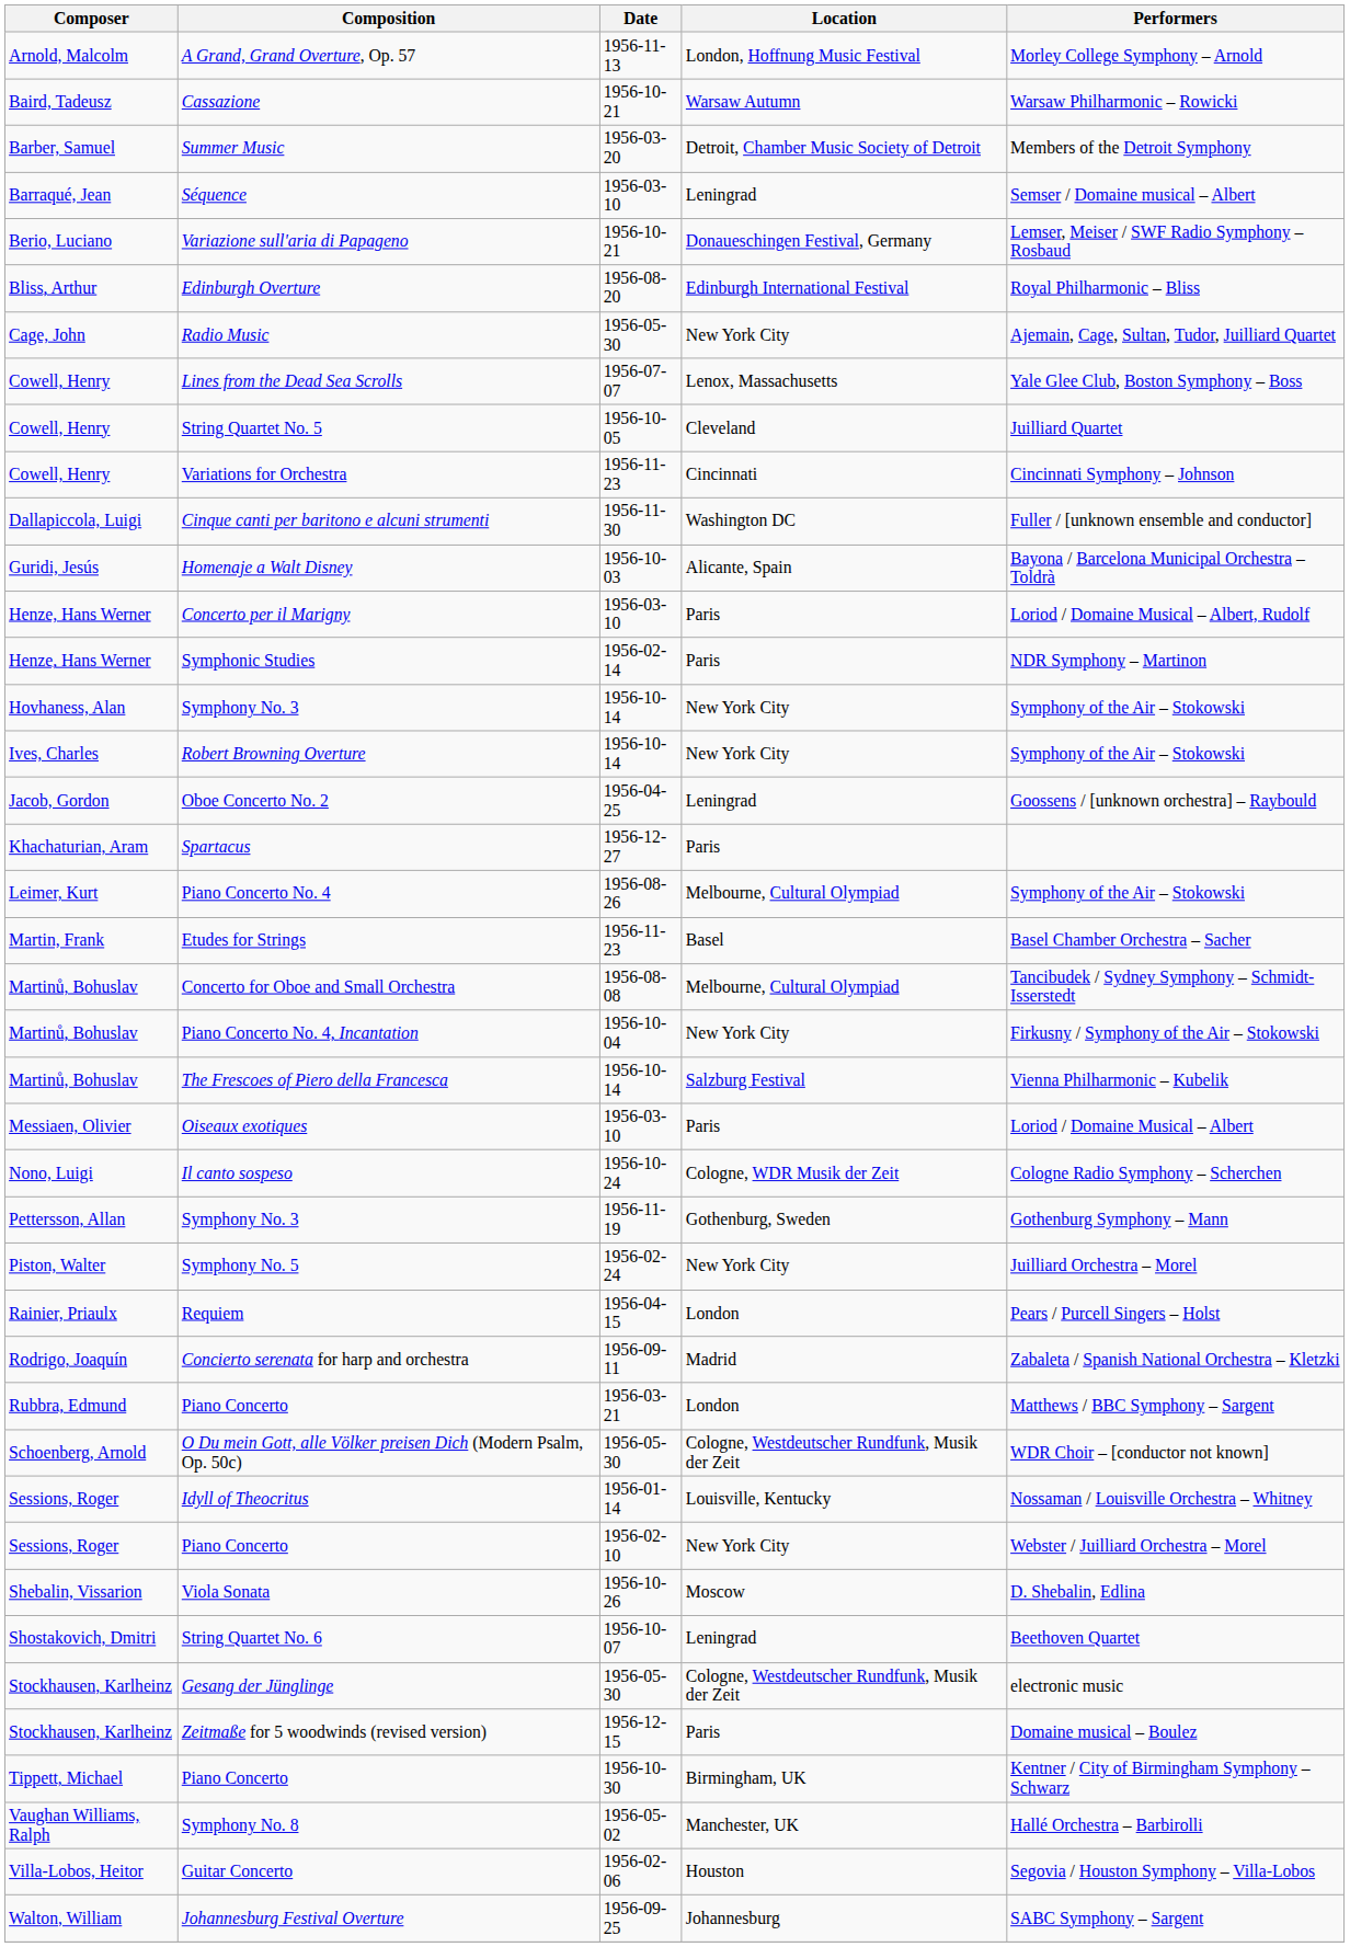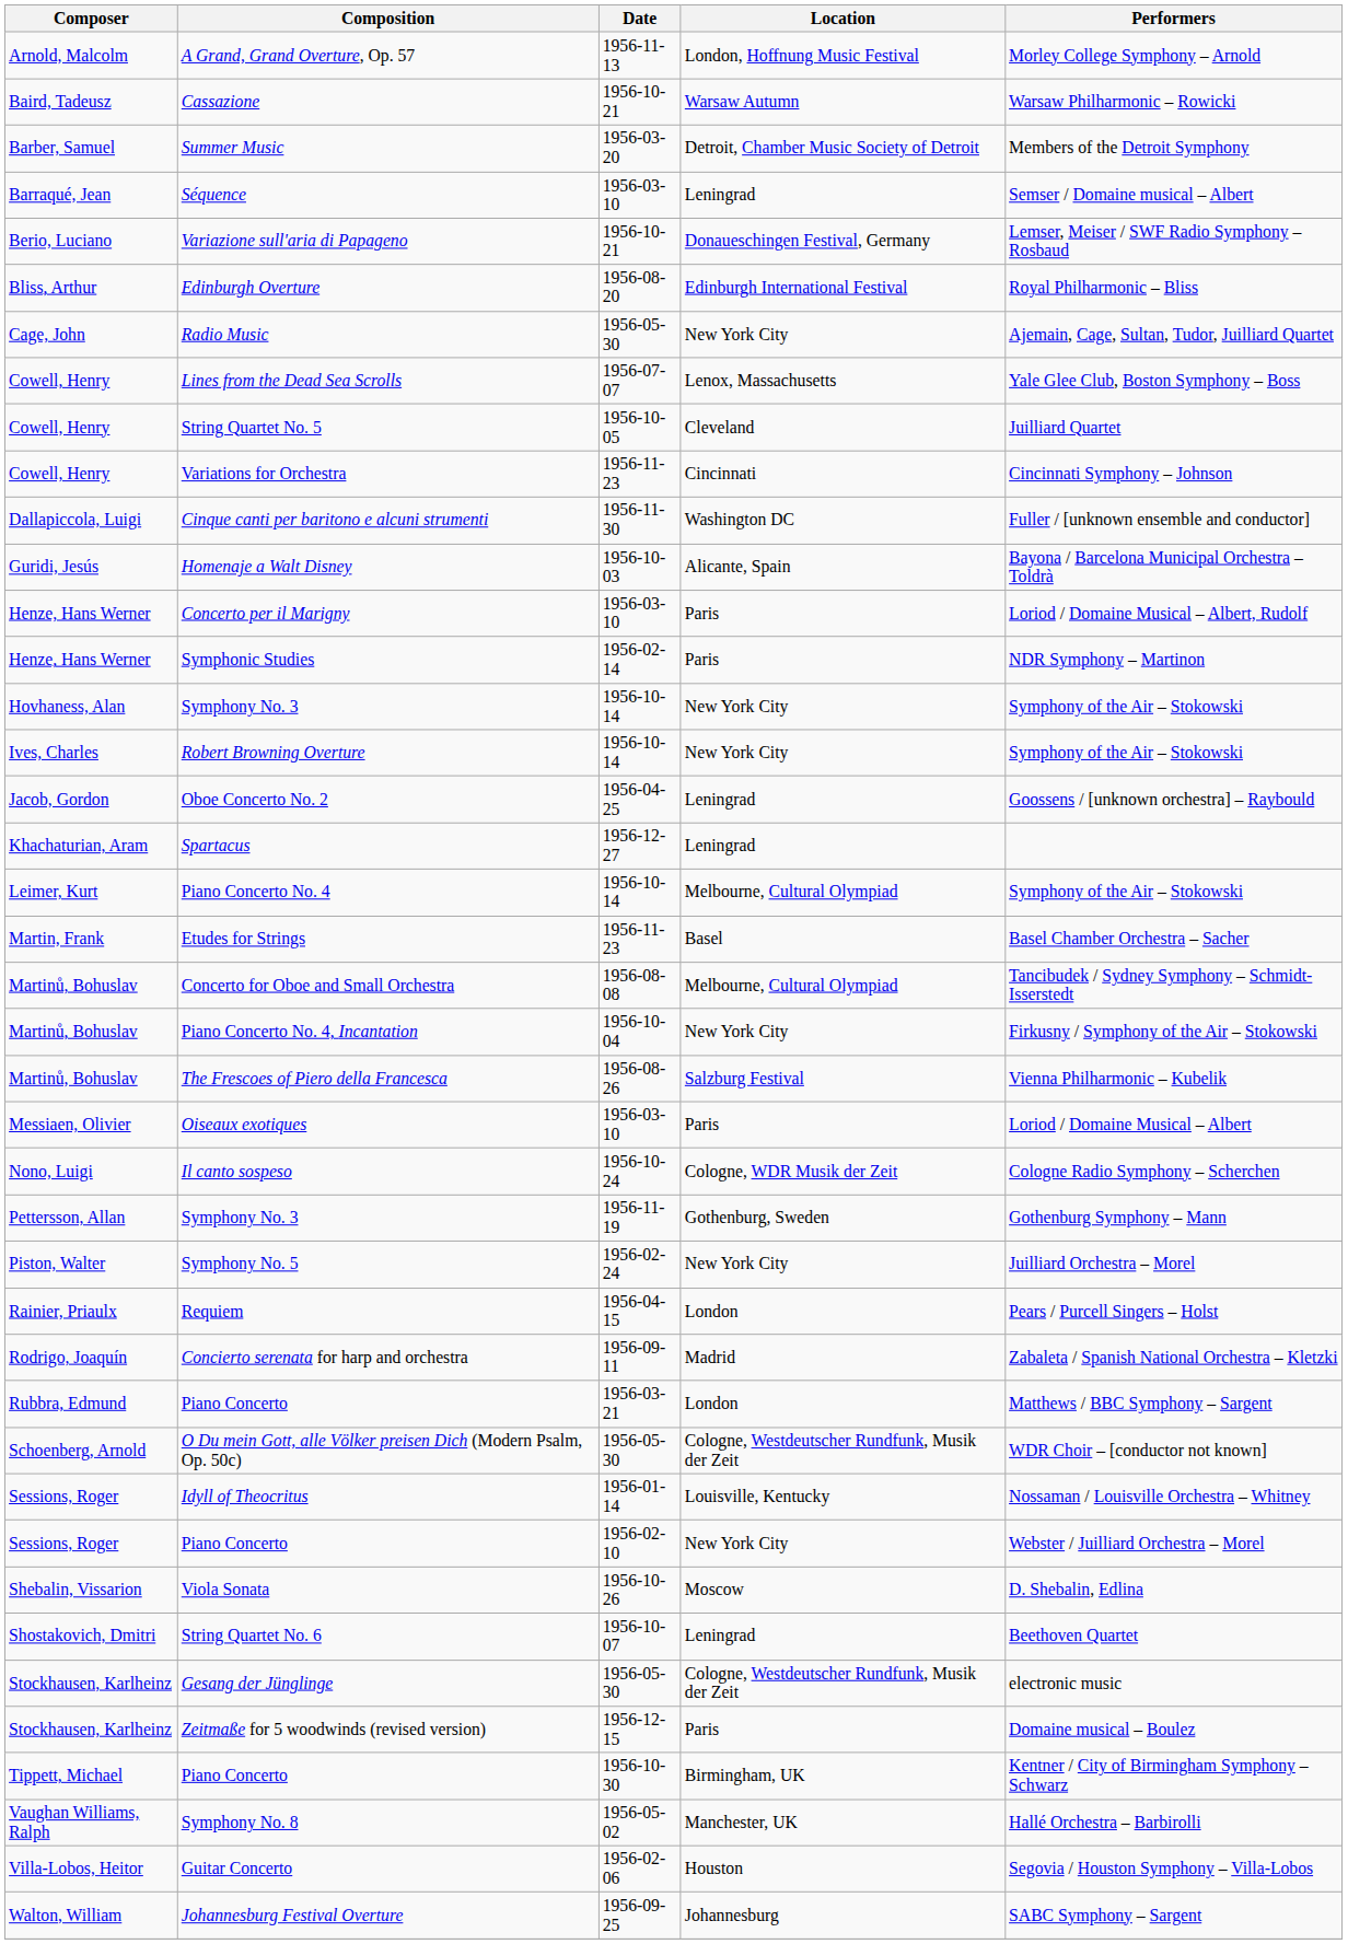Spartacus | Location: Paris -> Leningrad
Piano Concerto No. 4 | Date: 1956-08-26 -> 1956-10-14
The Frescoes of Piero della Francesca | Date: 1956-10-14 -> 1956-08-26
